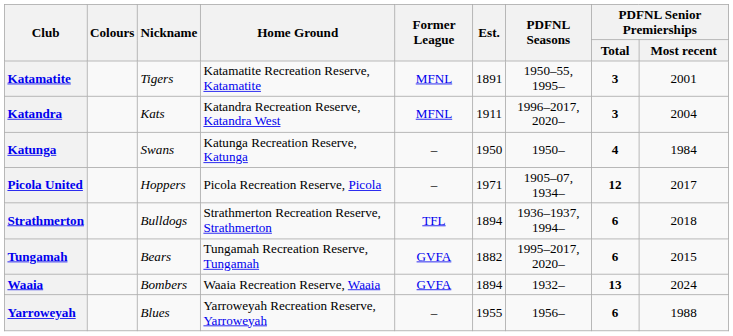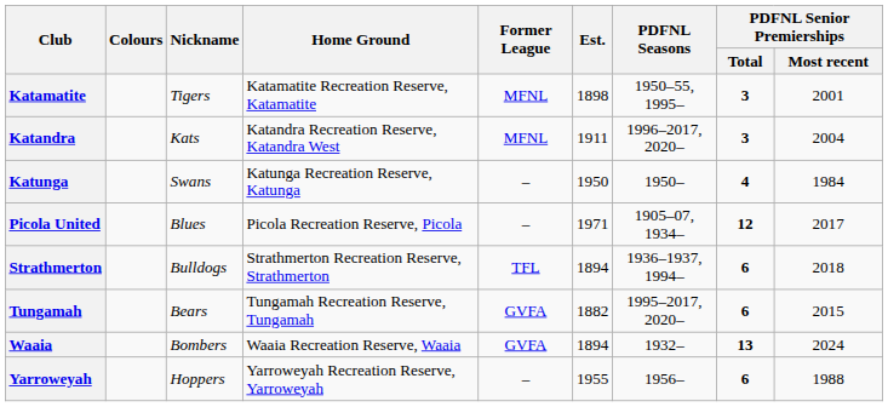Katamatite | Est.: 1891 -> 1898
Picola United | Nickname: Hoppers -> Blues
Yarroweyah | Nickname: Blues -> Hoppers
